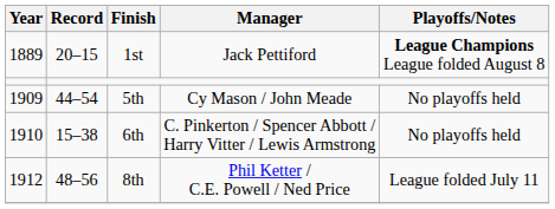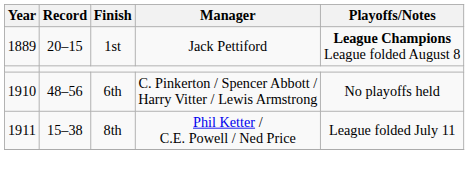- row: 1909 | 44–54 | 5th | Cy Mason / John Meade | No playoffs held
6th | Record: 15–38 -> 48–56
8th | Year: 1912 -> 1911
8th | Record: 48–56 -> 15–38
